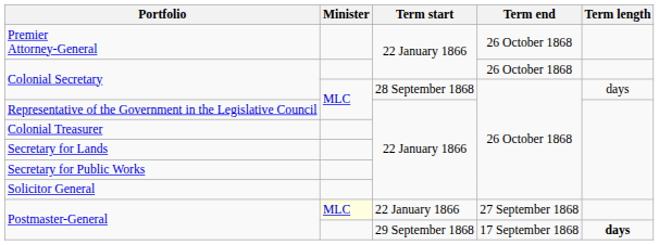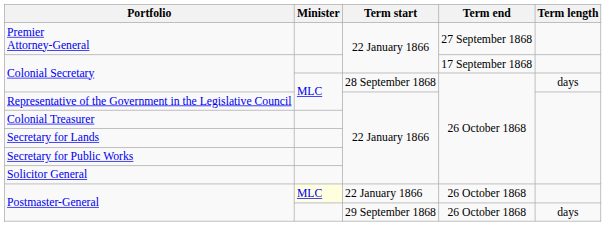Premier Attorney-General | Term end: 26 October 1868 -> 27 September 1868
Colonial Secretary / 22 January 1866 | Term end: 26 October 1868 -> 17 September 1868
Postmaster-General / 22 January 1866 | Term end: 27 September 1868 -> 26 October 1868
Postmaster-General / 29 September 1868 | Term end: 17 September 1868 -> 26 October 1868
Postmaster-General / 29 September 1868 | Term length: bold -> normal
